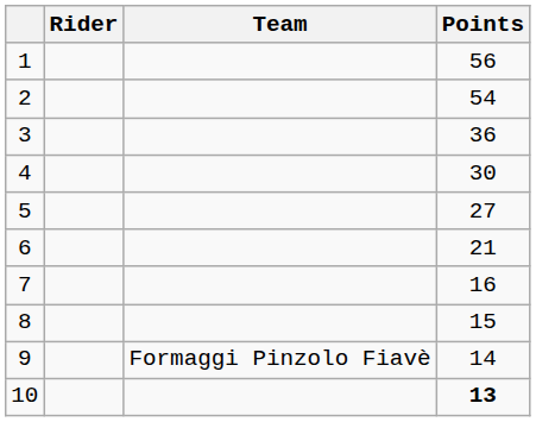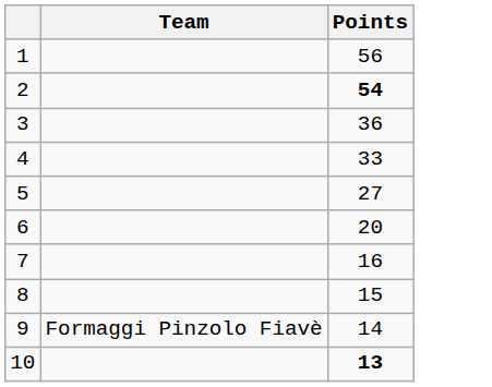- column: Rider
2 | Points: normal -> bold
4 | Points: 30 -> 33
6 | Points: 21 -> 20
